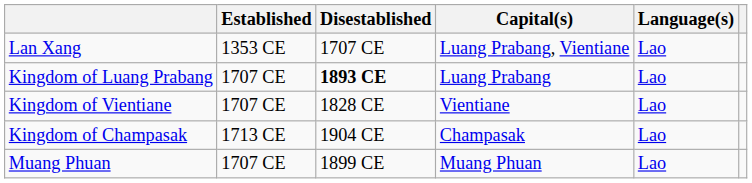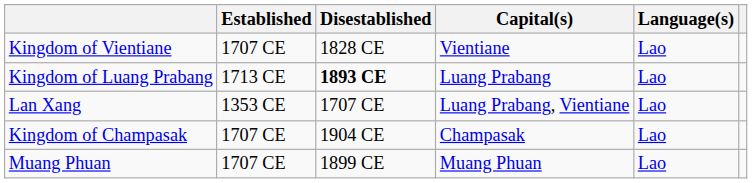rows swapped: Lan Xang <-> Kingdom of Vientiane
Kingdom of Luang Prabang | Established: 1707 CE -> 1713 CE
Kingdom of Champasak | Established: 1713 CE -> 1707 CE
